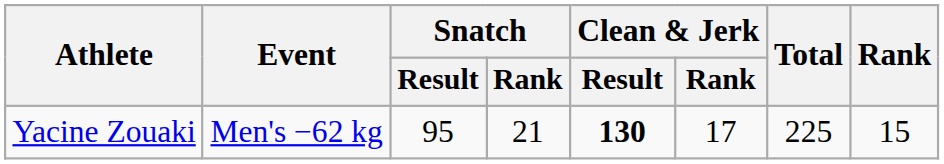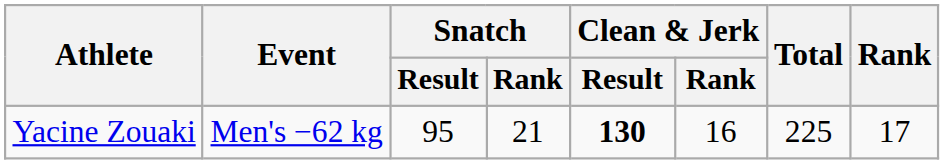Yacine Zouaki | Clean & Jerk / Rank: 17 -> 16
Yacine Zouaki | Rank: 15 -> 17
